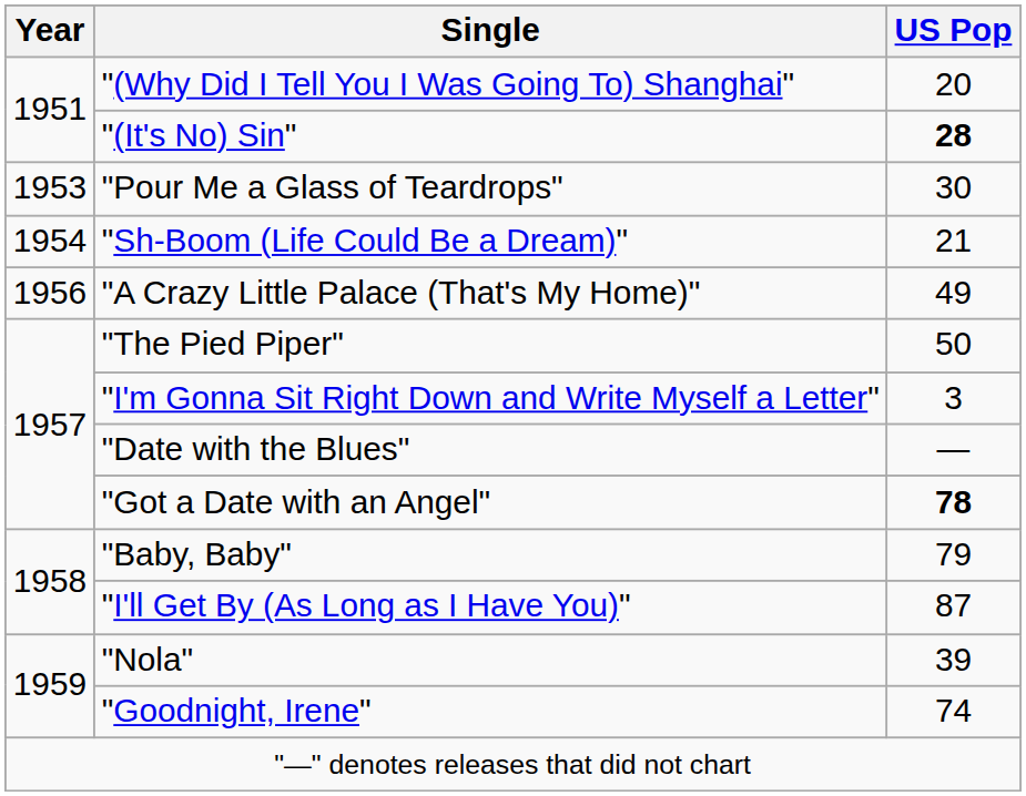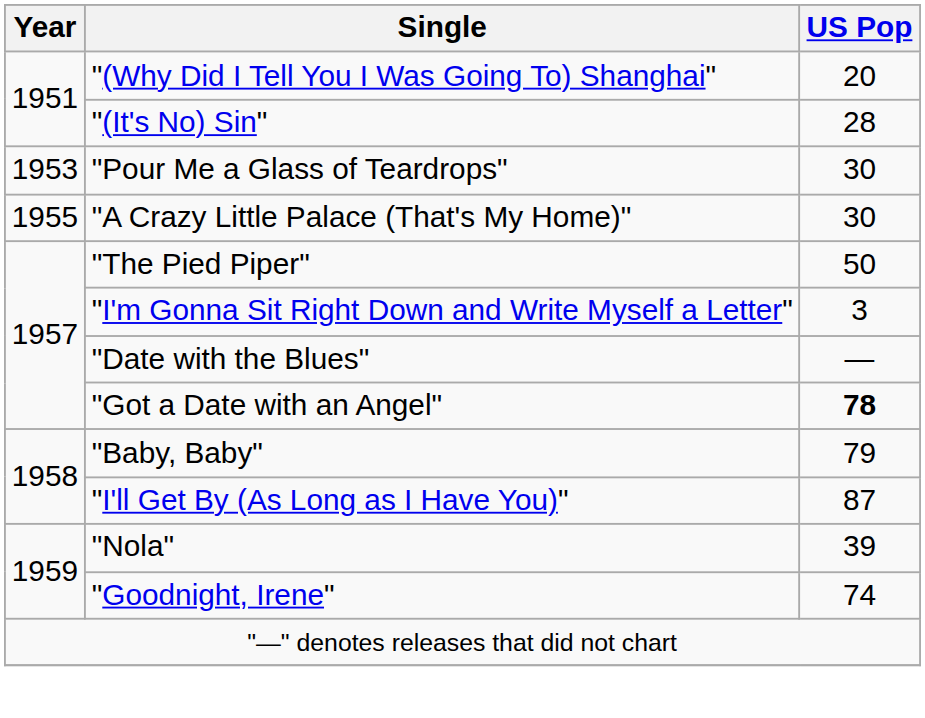"(It's No) Sin" | US Pop: bold -> normal
- row: 1954 | "Sh-Boom (Life Could Be a Dream)" | 21
"A Crazy Little Palace (That's My Home)" | Year: 1956 -> 1955
"A Crazy Little Palace (That's My Home)" | US Pop: 49 -> 30
